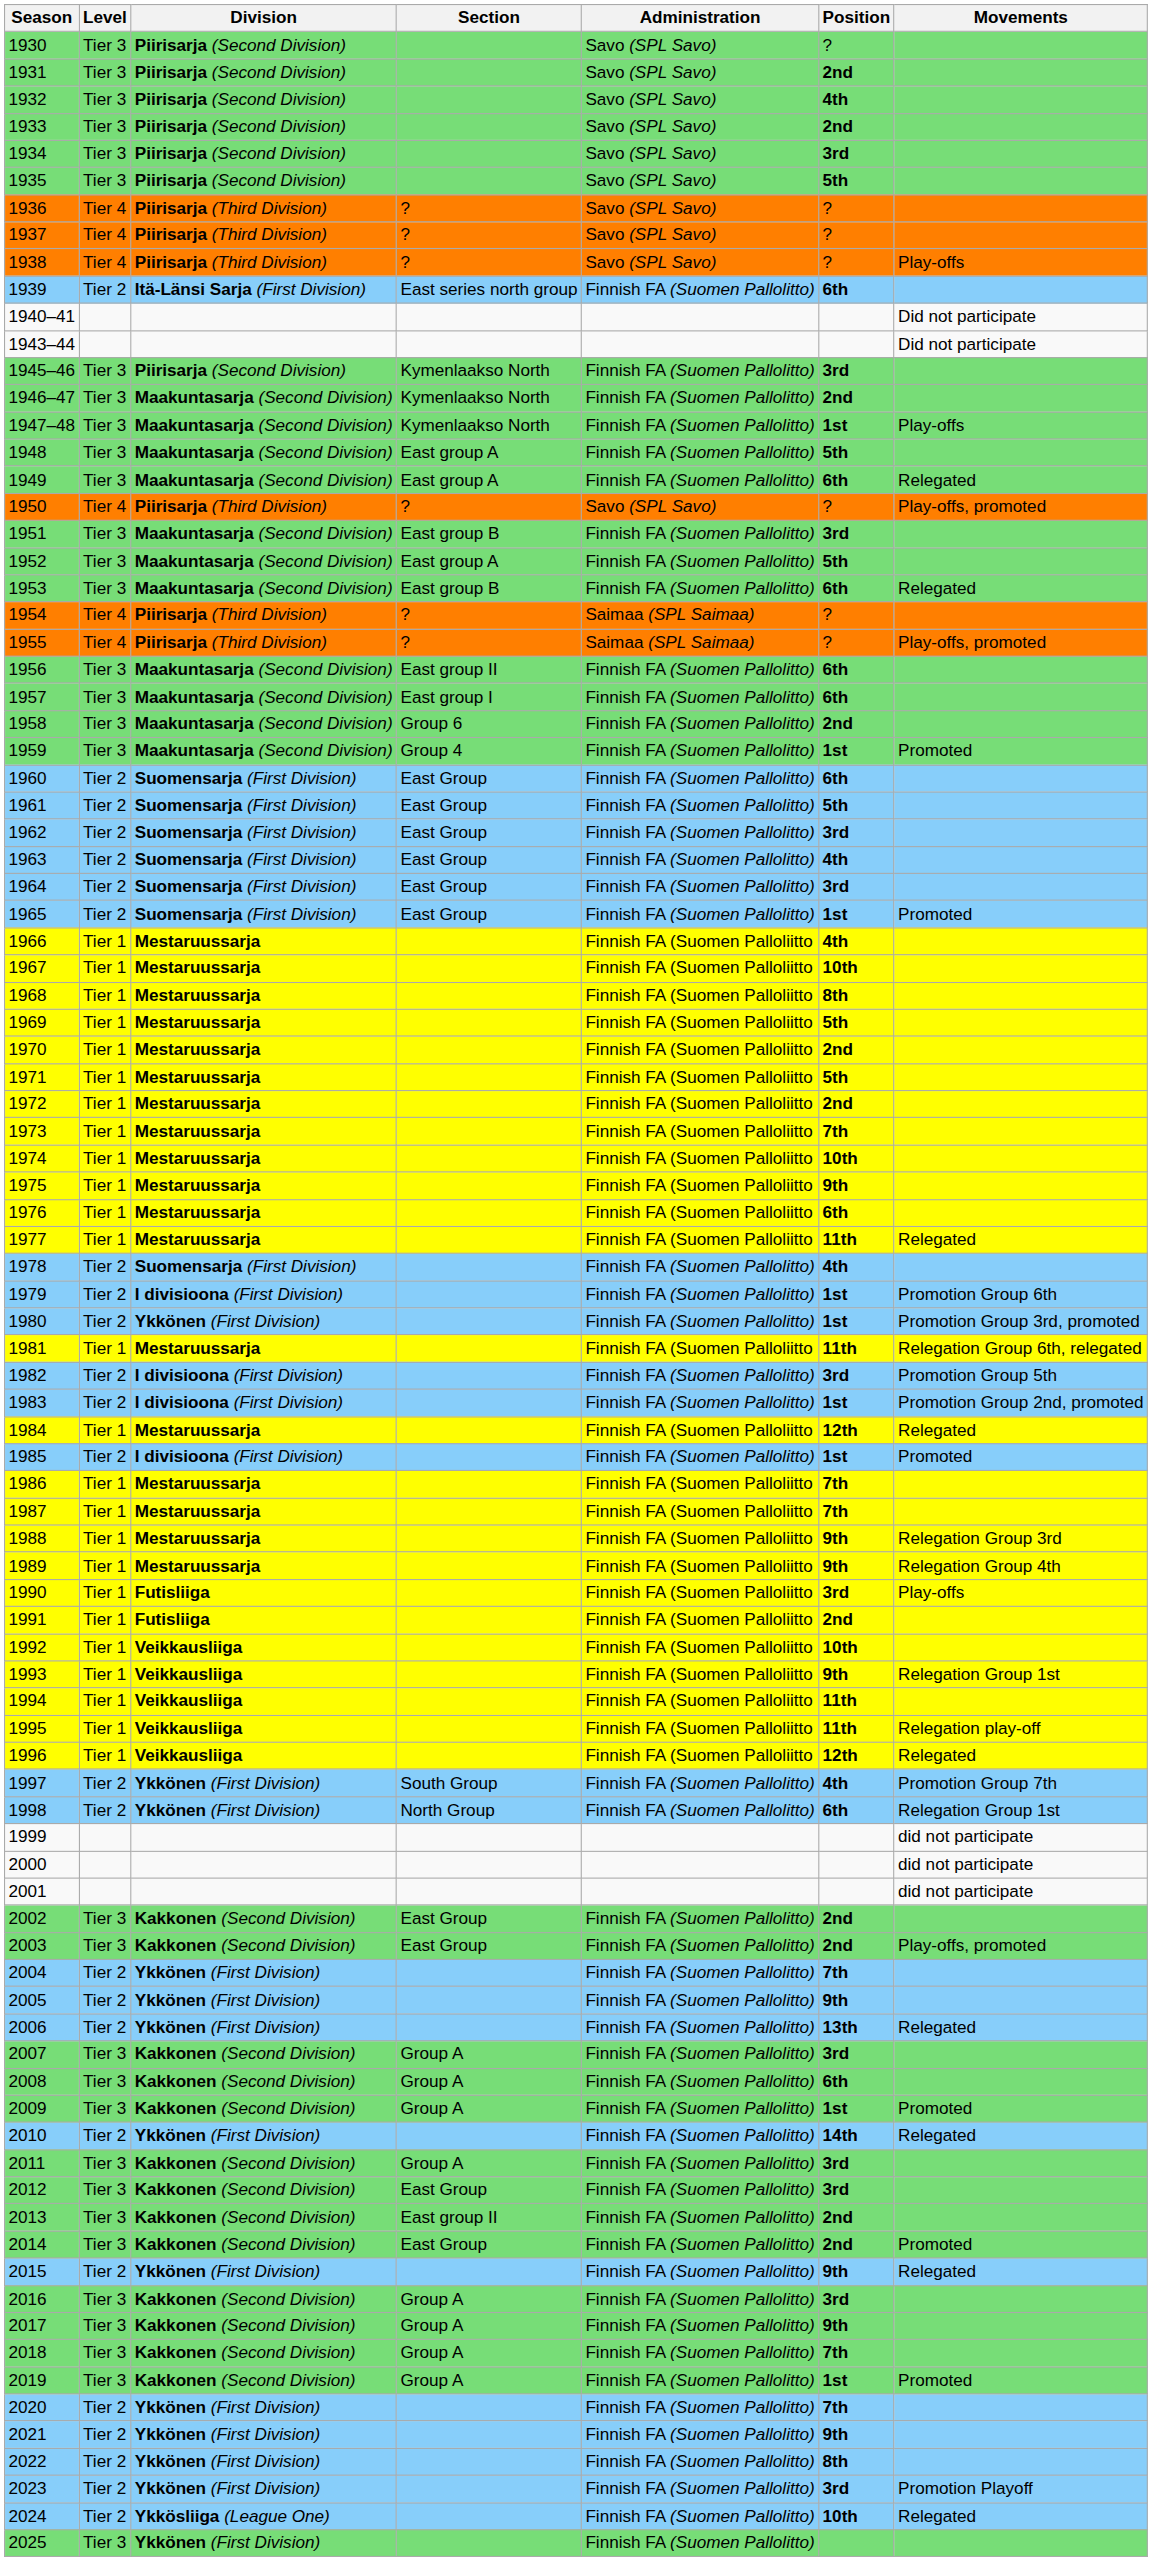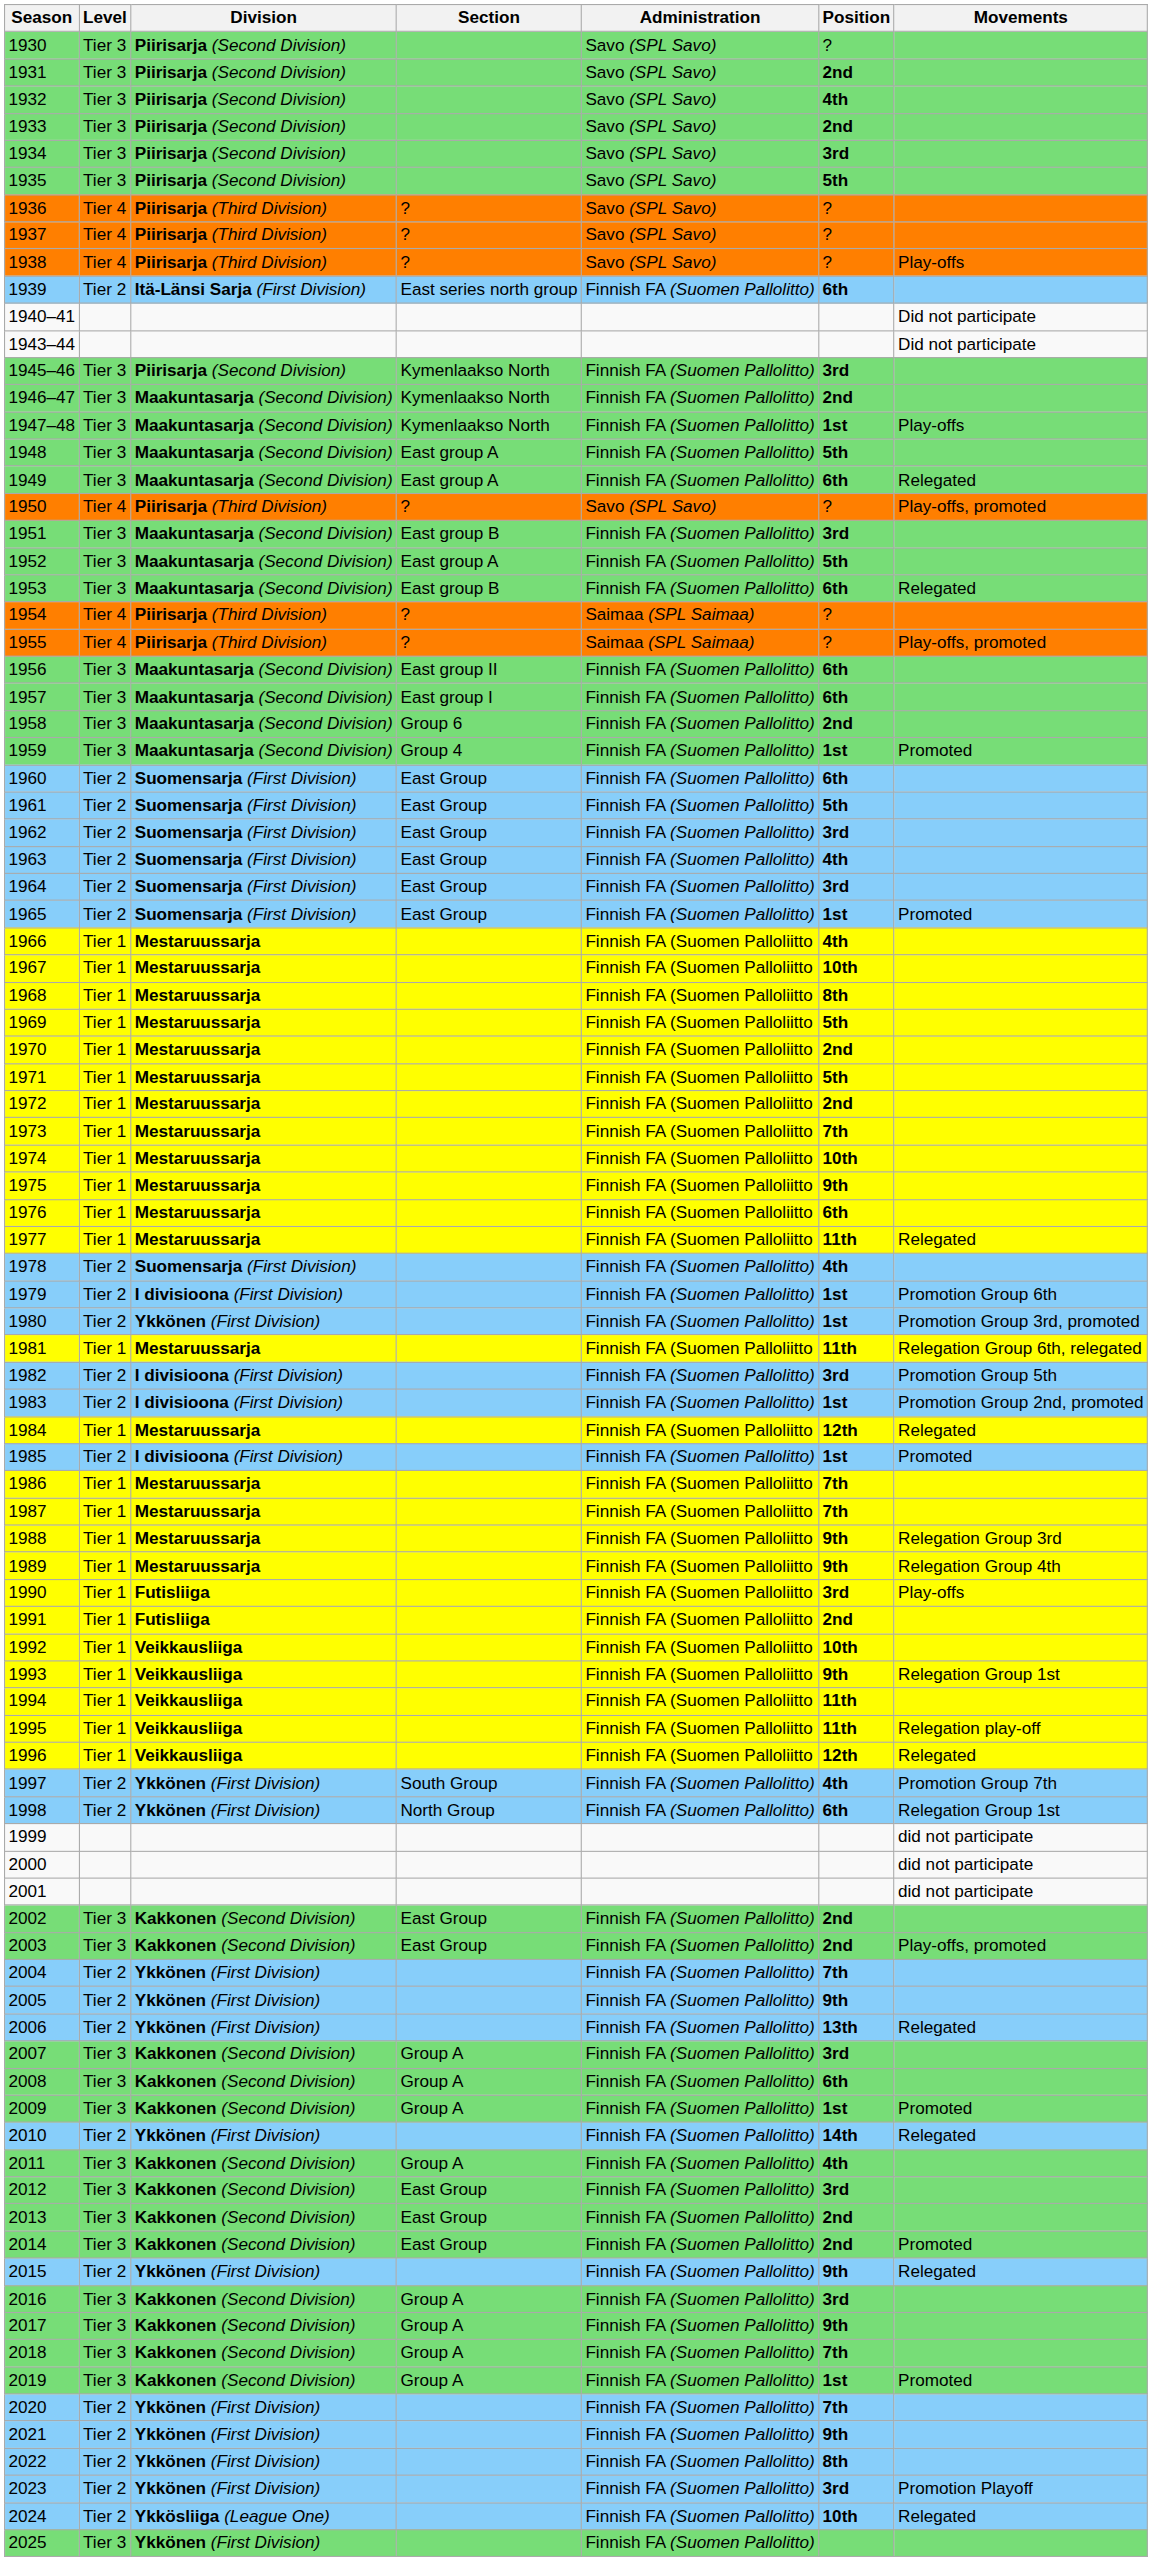2011 | Position: 3rd -> 4th
2013 | Section: East group II -> East Group
